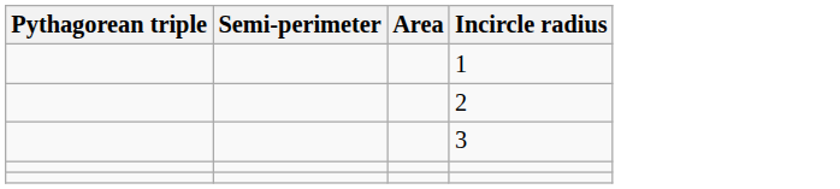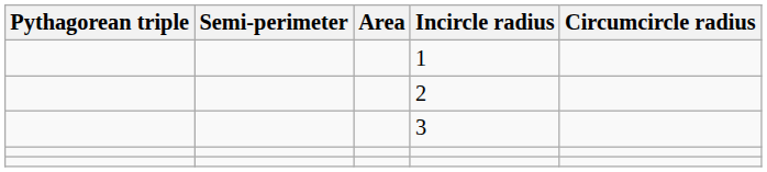+ column: Circumcircle radius
